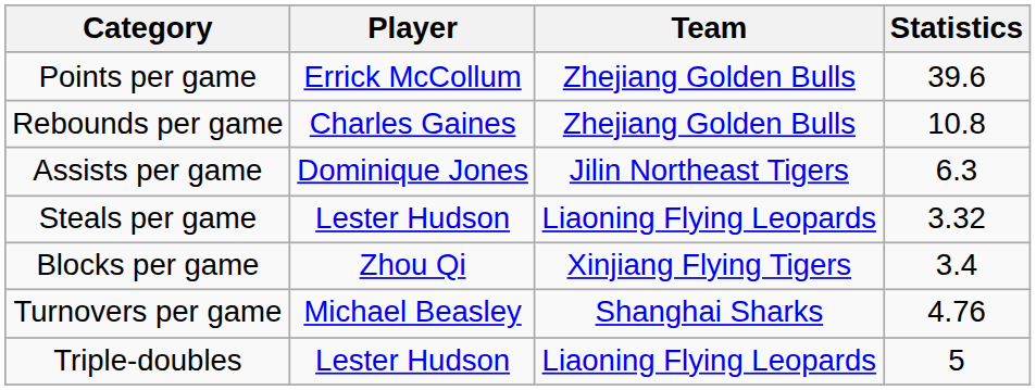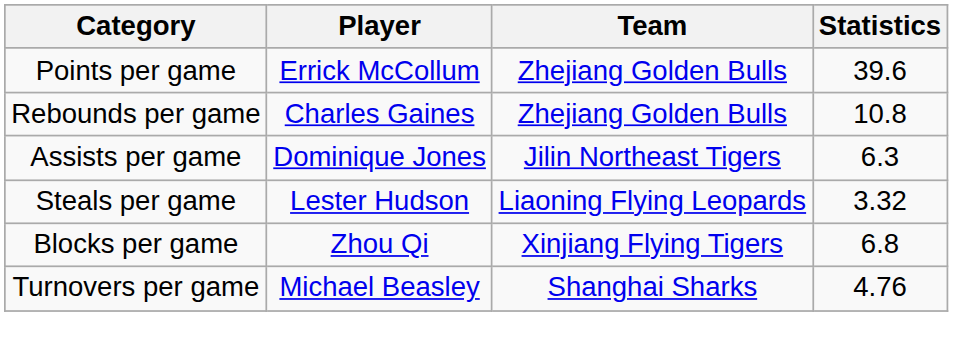Blocks per game | Statistics: 3.4 -> 6.8
- row: Triple-doubles | Lester Hudson | Liaoning Flying Leopards | 5
